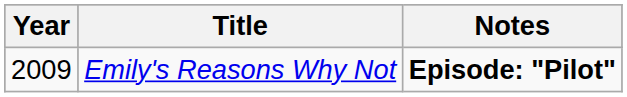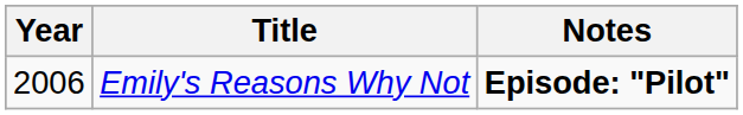Emily's Reasons Why Not | Year: 2009 -> 2006
